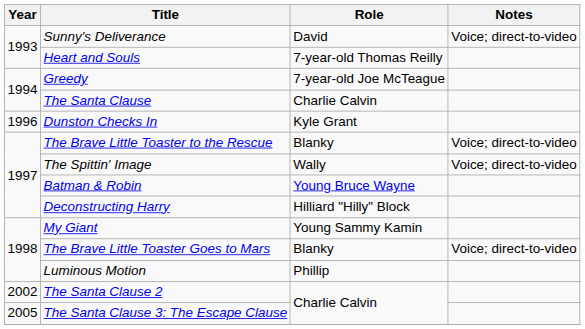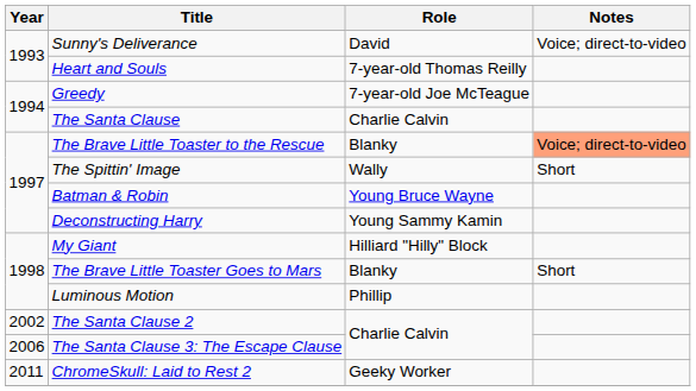- row: 1996 | Dunston Checks In | Kyle Grant
The Brave Little Toaster to the Rescue | Notes: no background -> lightsalmon background
The Spittin' Image | Notes: Voice; direct-to-video -> Short
Deconstructing Harry | Role: Hilliard "Hilly" Block -> Young Sammy Kamin
My Giant | Role: Young Sammy Kamin -> Hilliard "Hilly" Block
The Brave Little Toaster Goes to Mars | Notes: Voice; direct-to-video -> Short
The Santa Clause 3: The Escape Clause | Year: 2005 -> 2006
+ row: 2011 | ChromeSkull: Laid to Rest 2 | Geeky Worker
